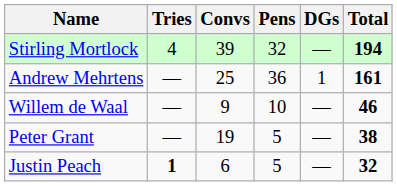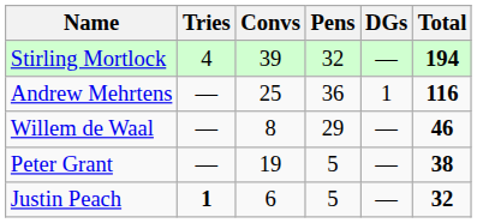Andrew Mehrtens | Total: 161 -> 116
Willem de Waal | Convs: 9 -> 8
Willem de Waal | Pens: 10 -> 29
